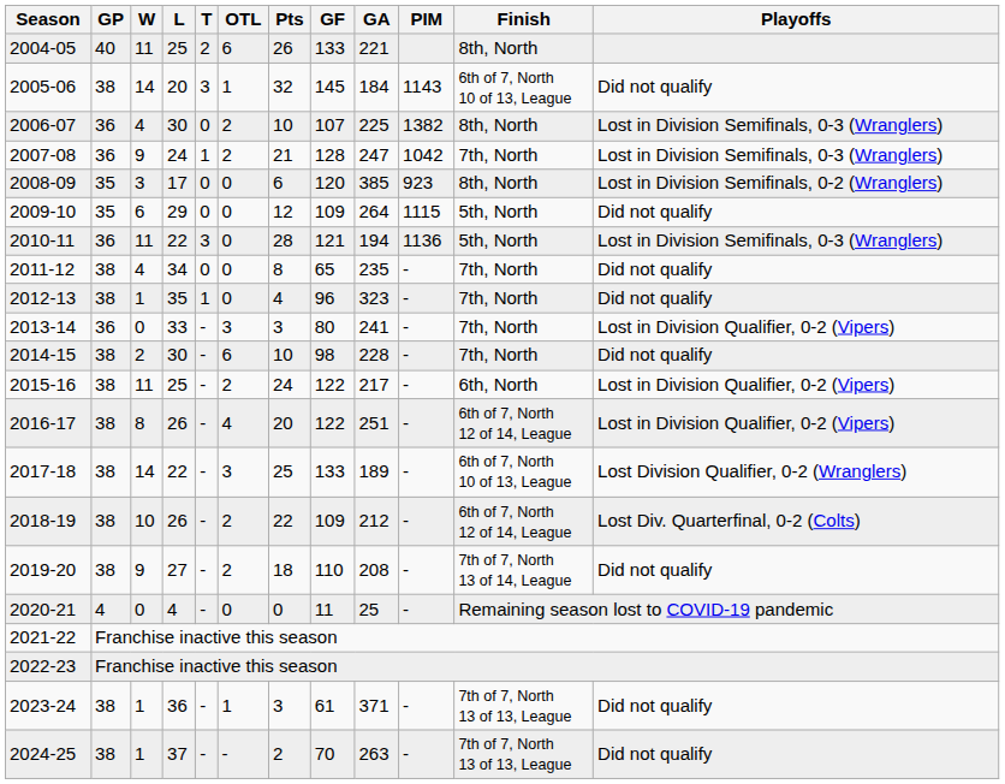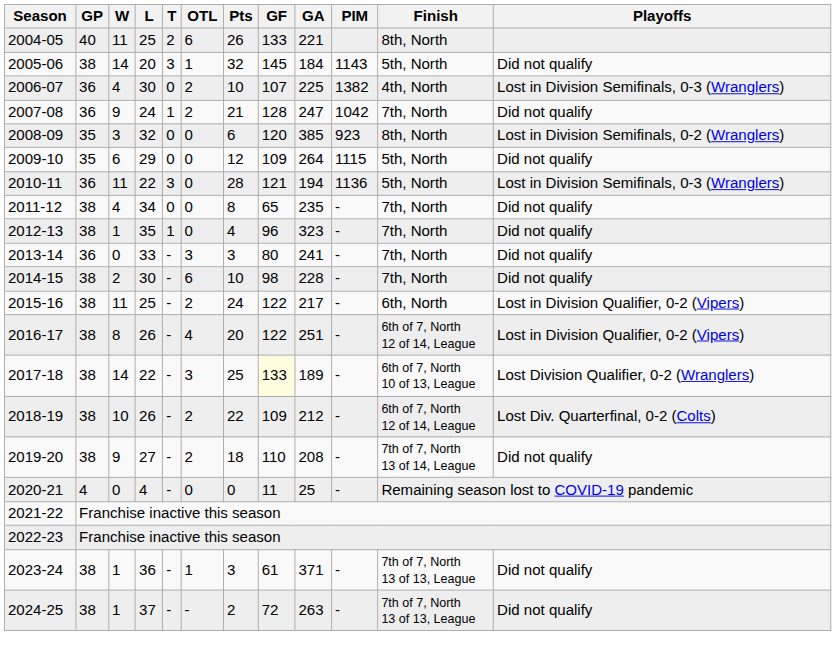2005-06 | Finish: 6th of 7, North 10 of 13, League -> 5th, North
2006-07 | Finish: 8th, North -> 4th, North
2007-08 | Playoffs: Lost in Division Semifinals, 0-3 (Wranglers) -> Did not qualify
2008-09 | L: 17 -> 32
2013-14 | Playoffs: Lost in Division Qualifier, 0-2 (Vipers) -> Did not qualify
2017-18 | GF: no background -> lightyellow background
2024-25 | GF: 70 -> 72
